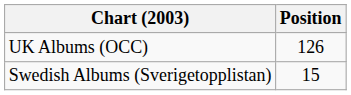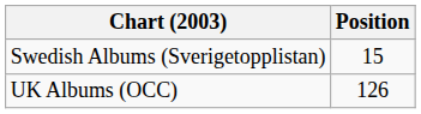rows swapped: Swedish Albums (Sverigetopplistan) <-> UK Albums (OCC)
